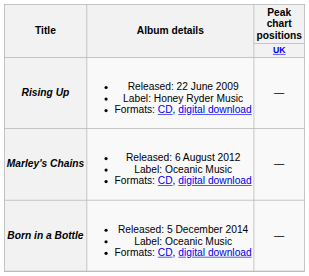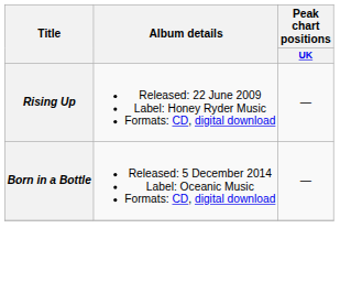- row: Marley's Chains | Released: 6 August 2012 Label: Oceanic Music Formats: CD, digital download | —
